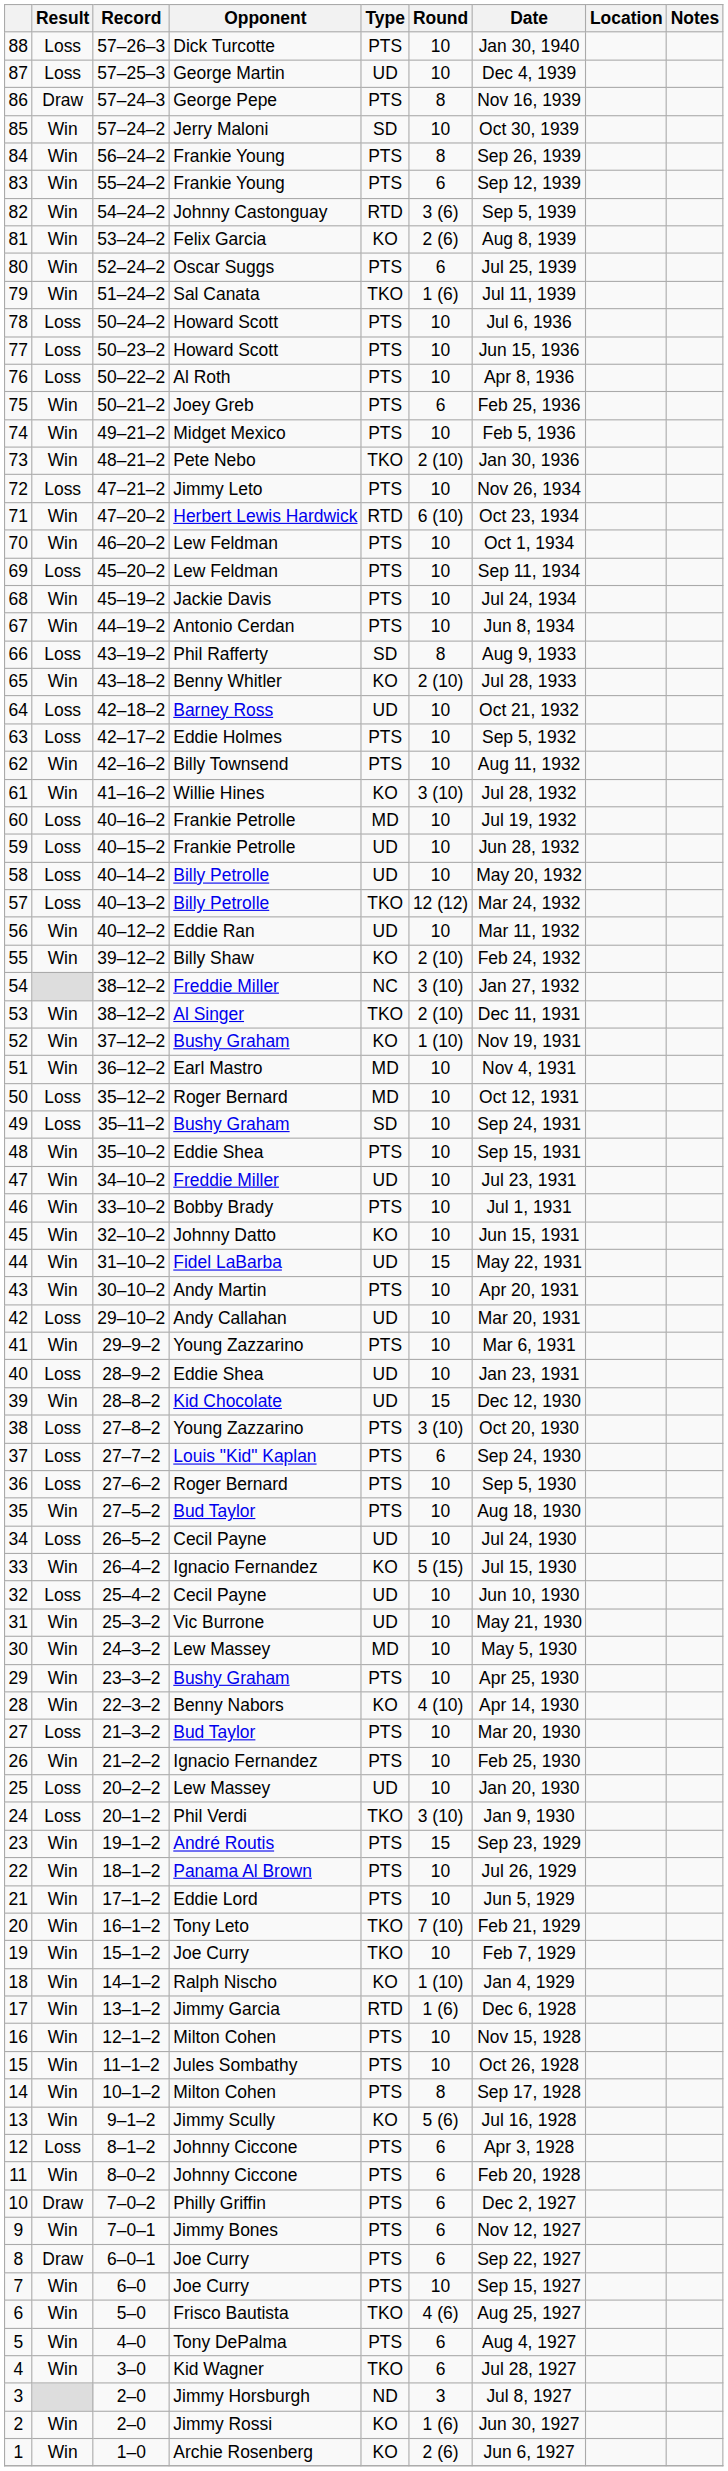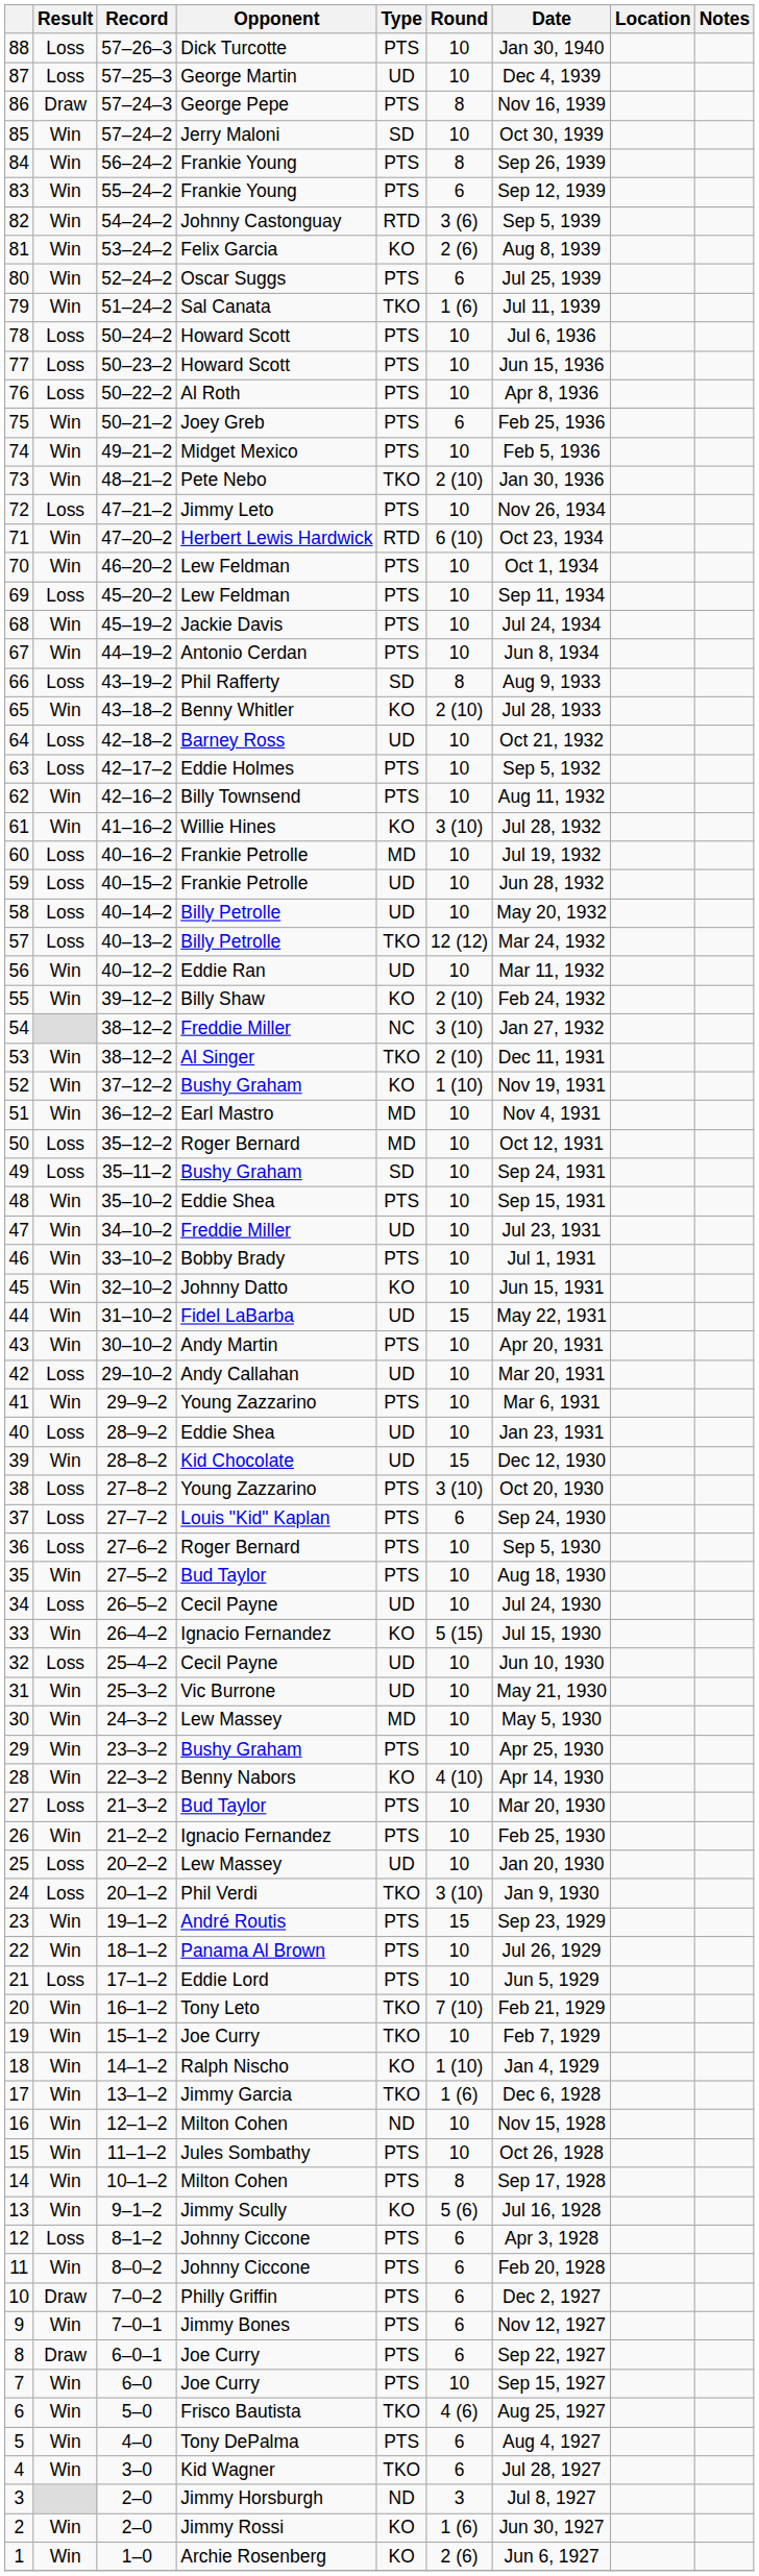21 | Result: Win -> Loss
17 | Type: RTD -> TKO
16 | Type: PTS -> ND
